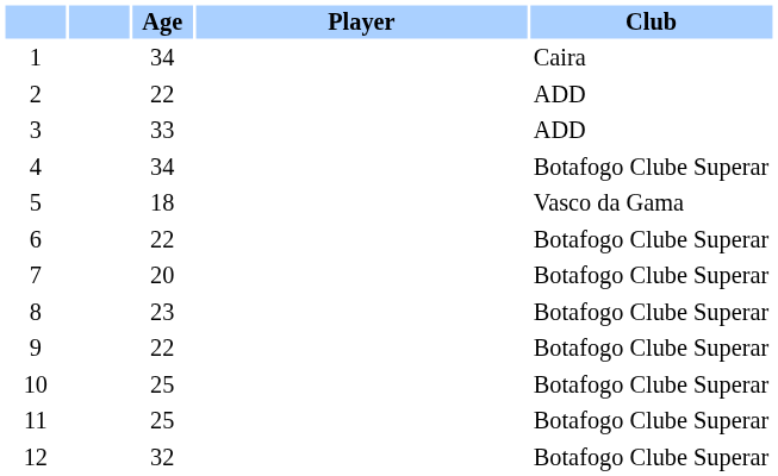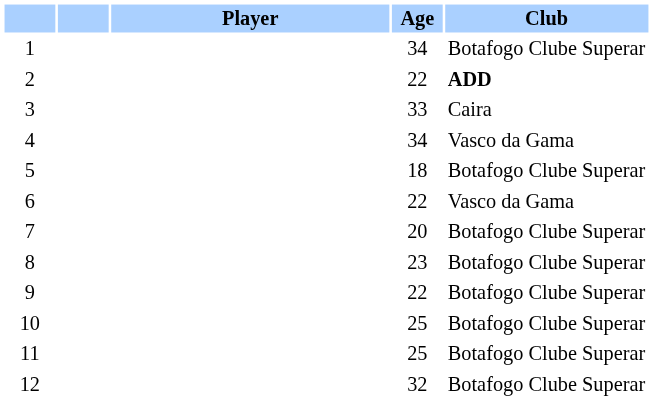columns swapped: Player <-> Age
1 | Club: Caira -> Botafogo Clube Superar
2 | Club: normal -> bold
3 | Club: ADD -> Caira
4 | Club: Botafogo Clube Superar -> Vasco da Gama
5 | Club: Vasco da Gama -> Botafogo Clube Superar
6 | Club: Botafogo Clube Superar -> Vasco da Gama
